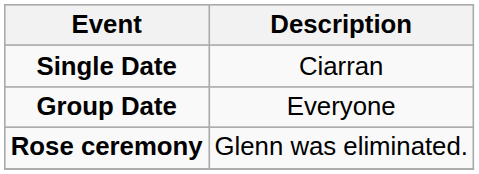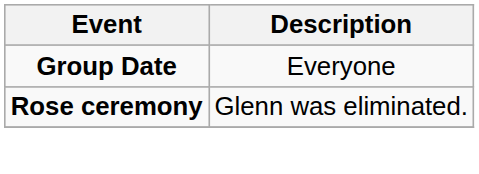- row: Single Date | Ciarran
